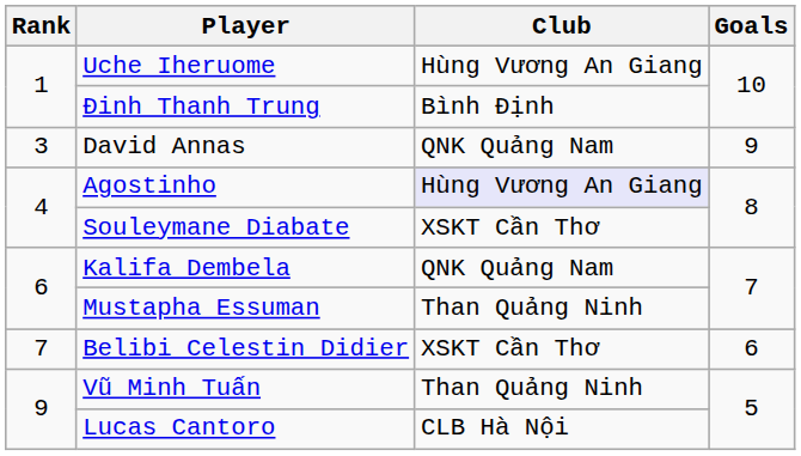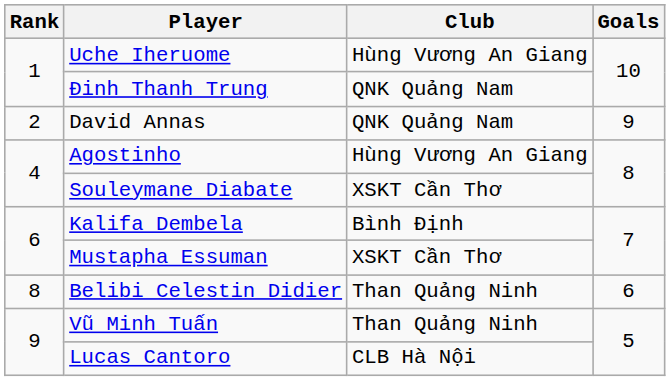Đinh Thanh Trung | Club: Bình Định -> QNK Quảng Nam
David Annas | Rank: 3 -> 2
Agostinho | Club: lavender background -> no background
Kalifa Dembela | Club: QNK Quảng Nam -> Bình Định
Mustapha Essuman | Club: Than Quảng Ninh -> XSKT Cần Thơ
Belibi Celestin Didier | Rank: 7 -> 8
Belibi Celestin Didier | Club: XSKT Cần Thơ -> Than Quảng Ninh
